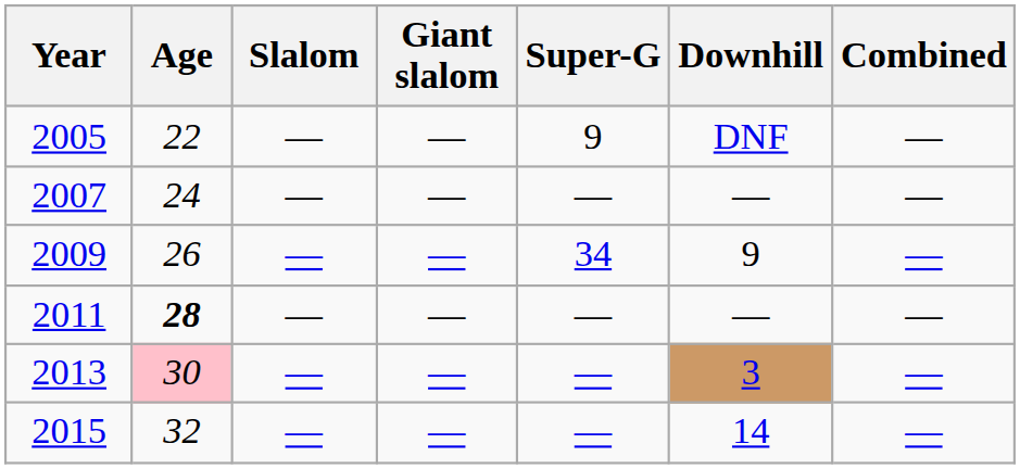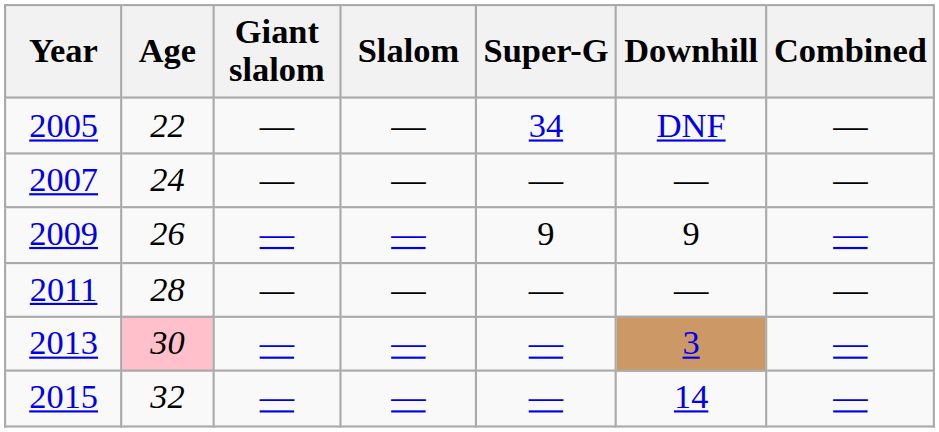columns swapped: Slalom <-> Giant slalom
2005 | Super-G: 9 -> 34
2009 | Super-G: 34 -> 9
2011 | Age: bold -> normal
